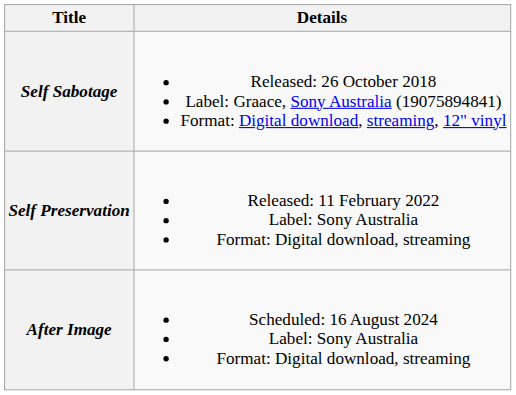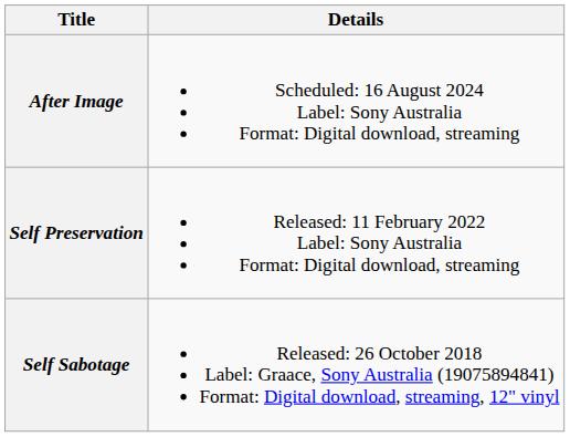rows swapped: Self Sabotage <-> After Image
